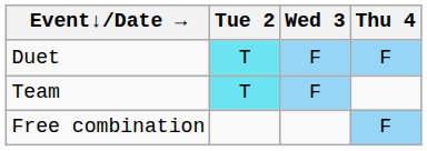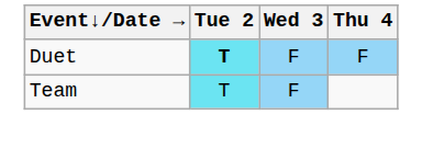Duet | Tue 2: normal -> bold
- row: Free combination | F
